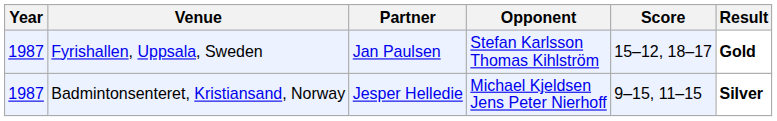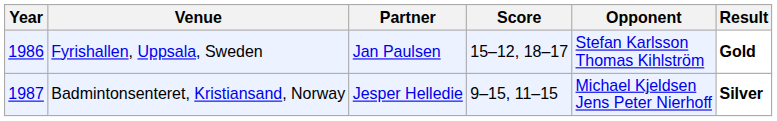columns swapped: Opponent <-> Score
Fyrishallen, Uppsala, Sweden | Year: 1987 -> 1986
